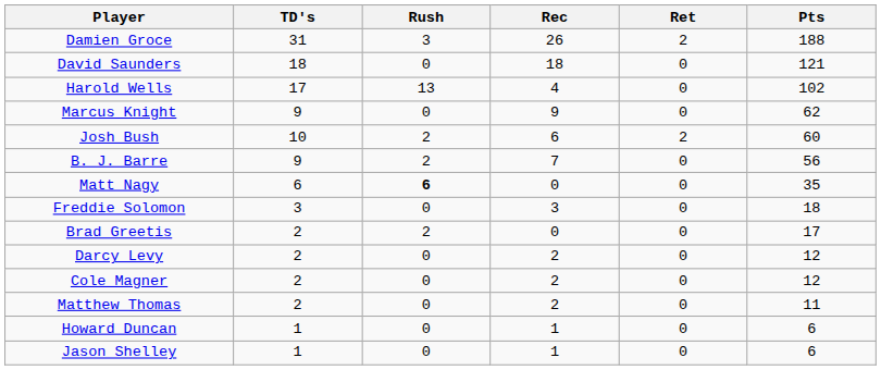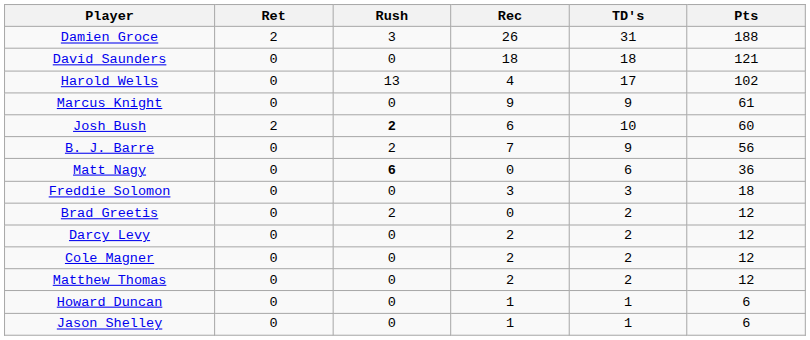columns swapped: TD's <-> Ret
Marcus Knight | Pts: 62 -> 61
Josh Bush | Rush: normal -> bold
Matt Nagy | Pts: 35 -> 36
Brad Greetis | Pts: 17 -> 12
Matthew Thomas | Pts: 11 -> 12
